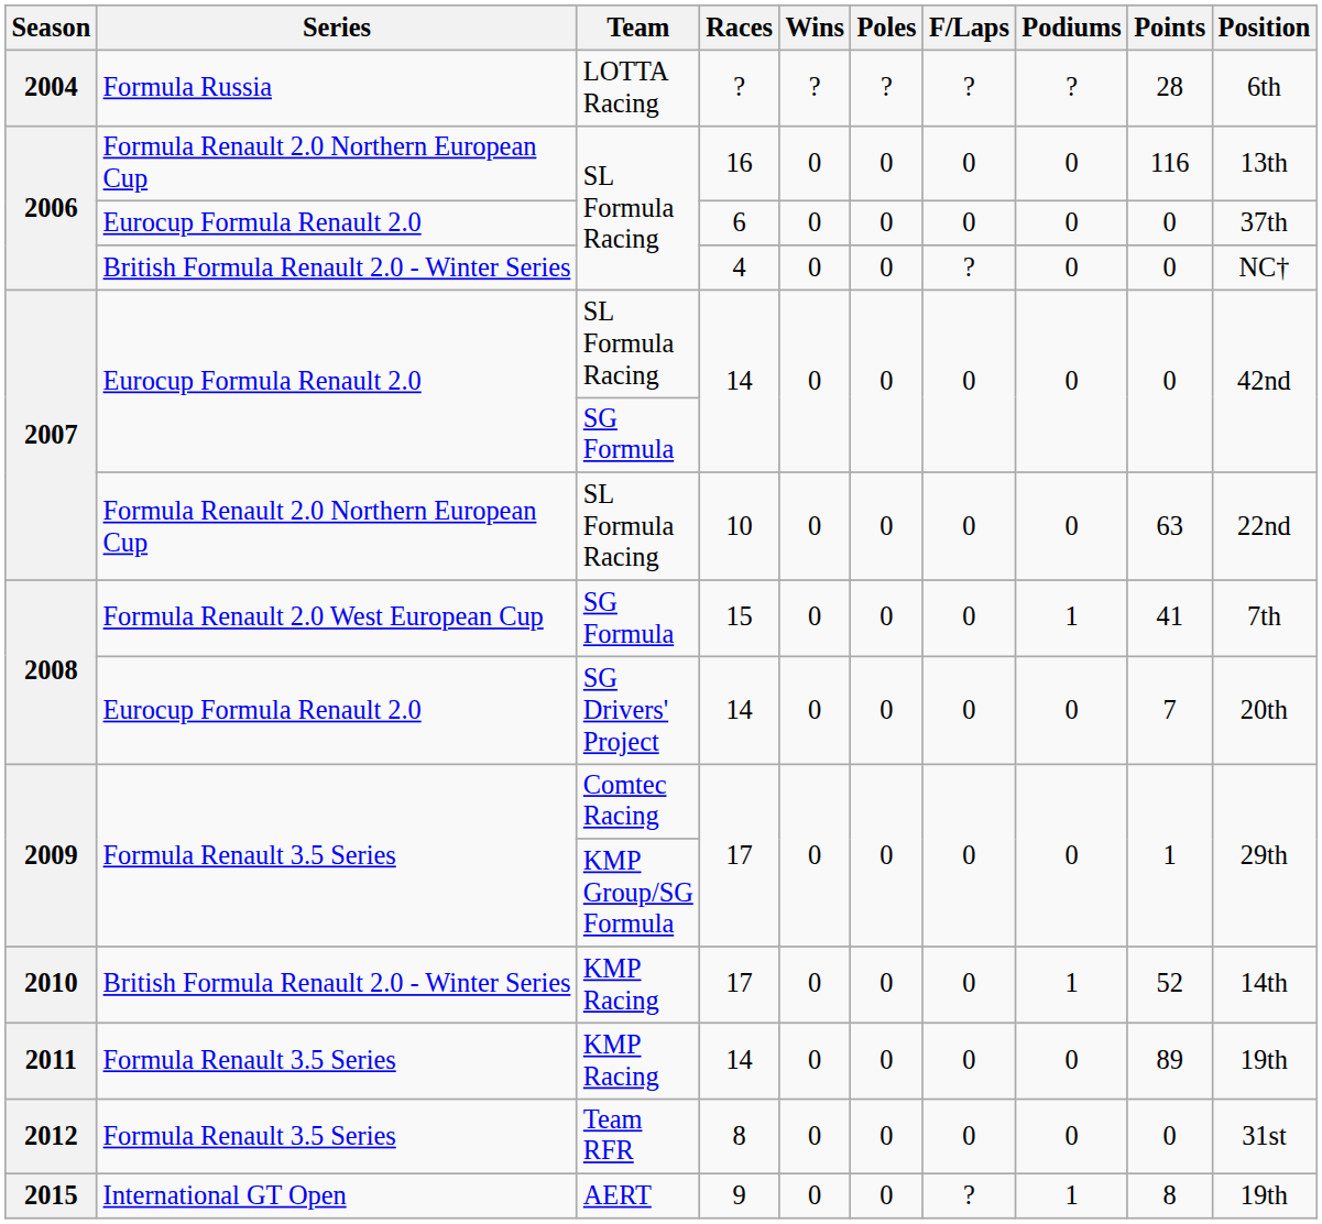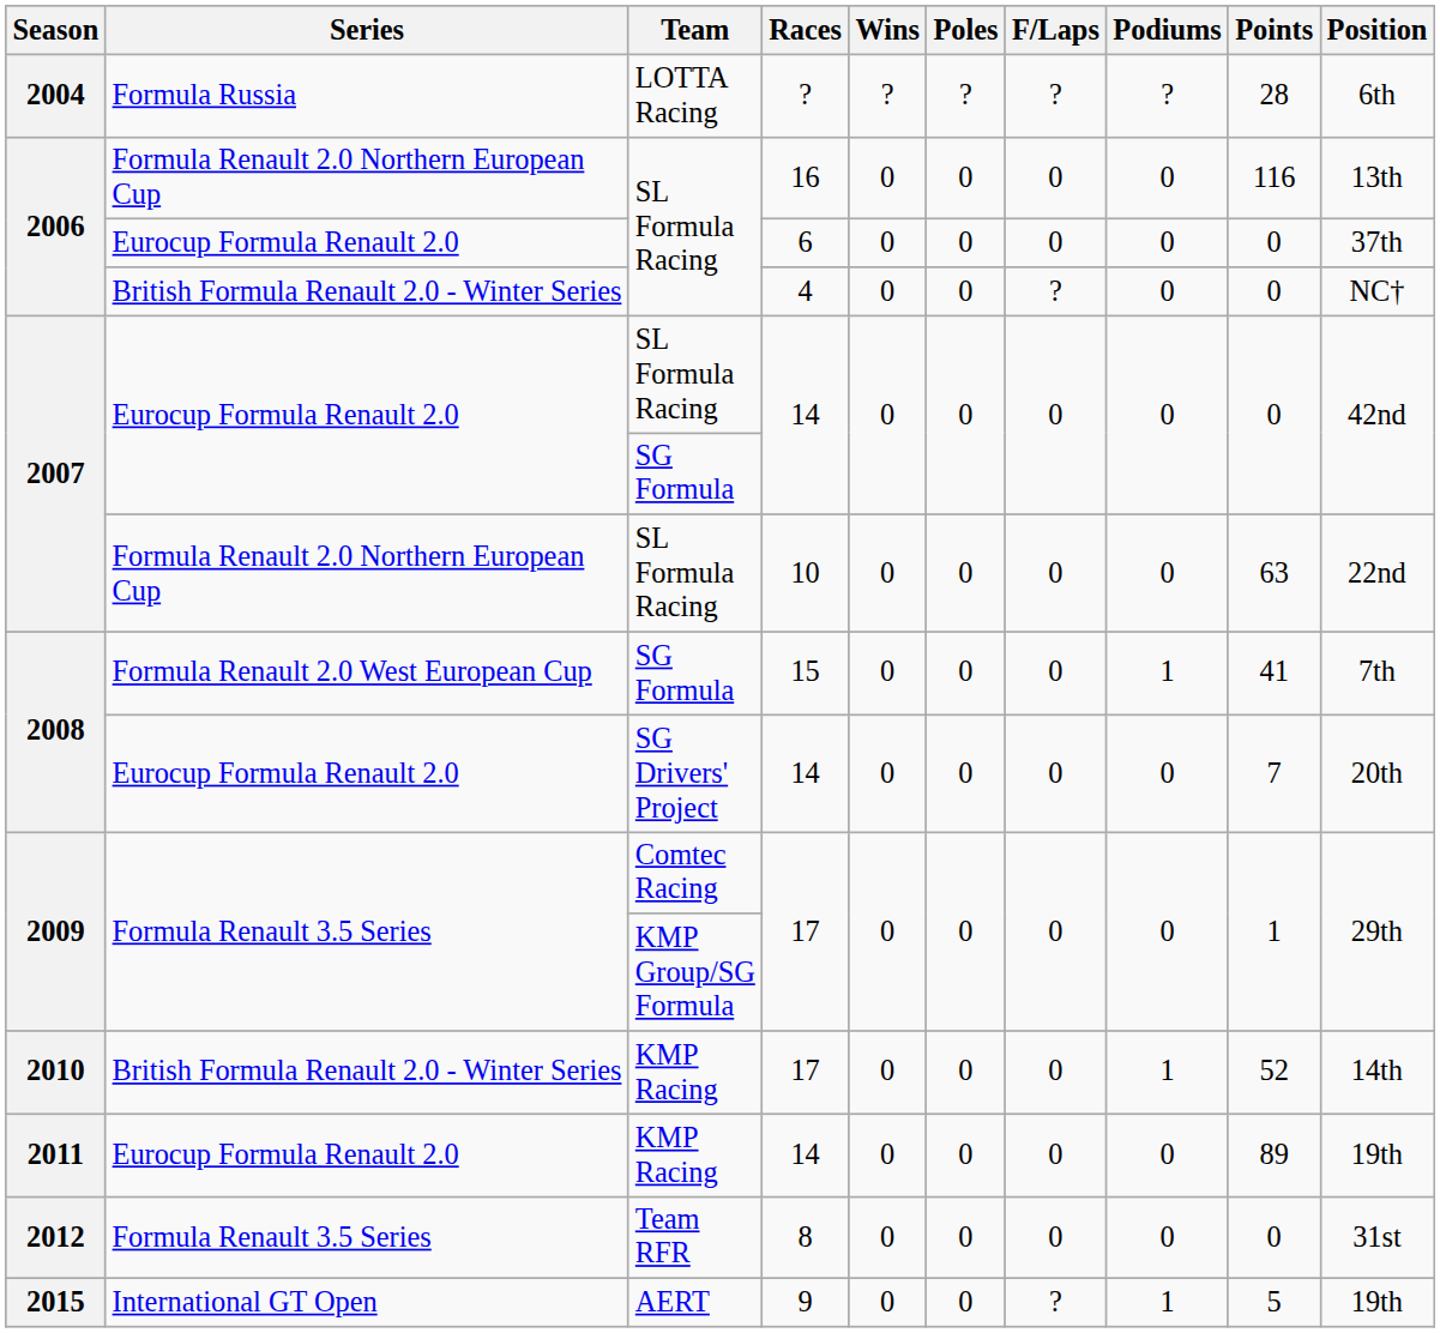KMP Racing / 14 | Series: Formula Renault 3.5 Series -> Eurocup Formula Renault 2.0
9 | Points: 8 -> 5
